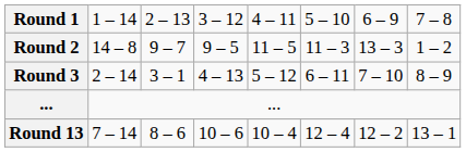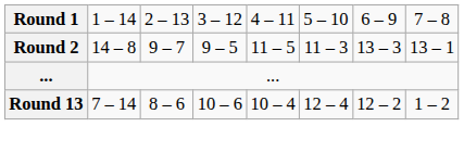Round 2 | column 8: 1 – 2 -> 13 – 1
- row: Round 3 | 2 – 14 | 3 – 1 | 4 – 13 | 5 – 12 | 6 – 11 | 7 – 10 | 8 – 9
Round 13 | column 8: 13 – 1 -> 1 – 2
